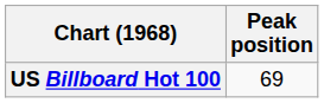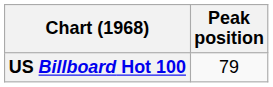US Billboard Hot 100 | Peak position: 69 -> 79
